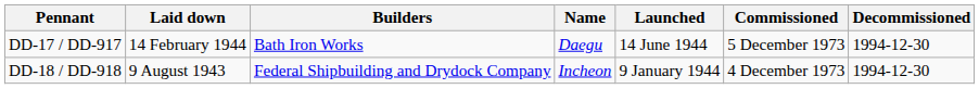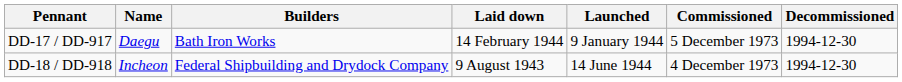columns swapped: Name <-> Laid down
DD-17 / DD-917 | Launched: 14 June 1944 -> 9 January 1944
DD-18 / DD-918 | Launched: 9 January 1944 -> 14 June 1944
